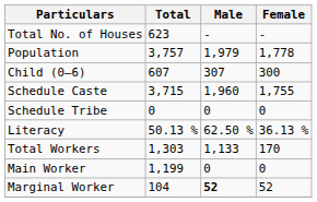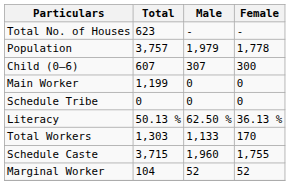rows swapped: Schedule Caste <-> Main Worker
Marginal Worker | Male: bold -> normal
